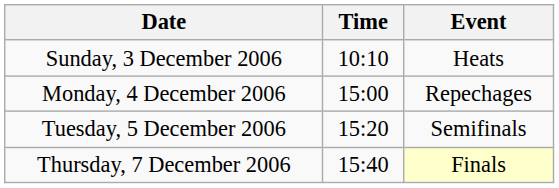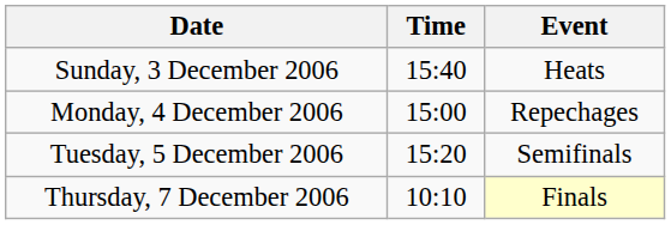Sunday, 3 December 2006 | Time: 10:10 -> 15:40
Thursday, 7 December 2006 | Time: 15:40 -> 10:10
